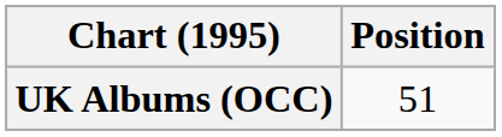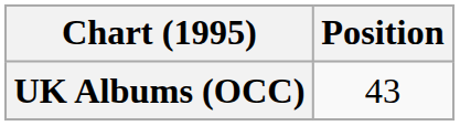UK Albums (OCC) | Position: 51 -> 43
